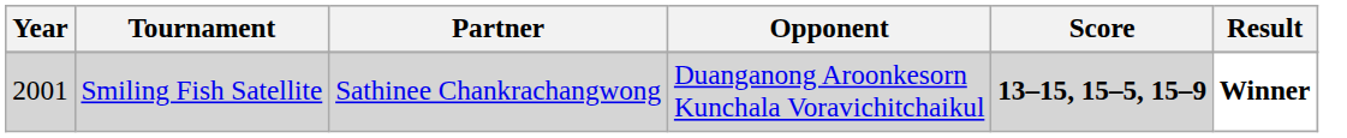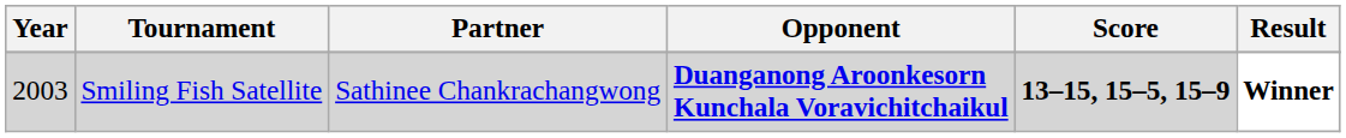Smiling Fish Satellite | Year: 2001 -> 2003
Smiling Fish Satellite | Opponent: normal -> bold
